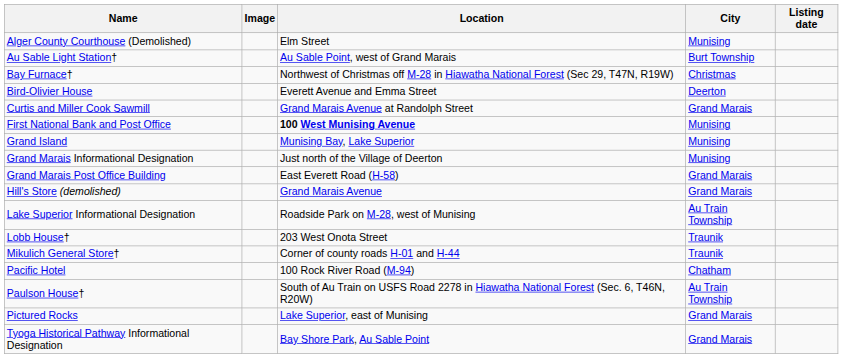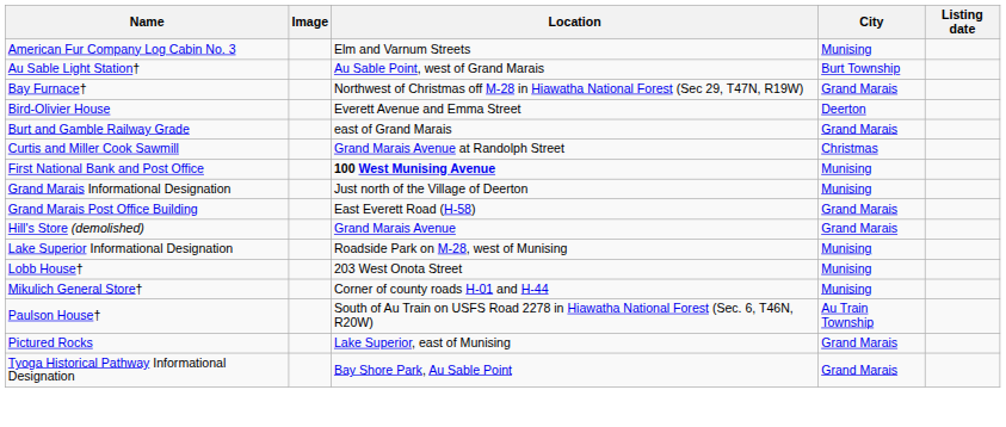- row: Alger County Courthouse (Demolished) | Elm Street | Munising
+ row: American Fur Company Log Cabin No. 3 | Elm and Varnum Streets | Munising
Bay Furnace† | City: Christmas -> Grand Marais
+ row: Burt and Gamble Railway Grade | east of Grand Marais | Grand Marais
Curtis and Miller Cook Sawmill | City: Grand Marais -> Christmas
- row: Grand Island | Munising Bay, Lake Superior | Munising
Lake Superior Informational Designation | City: Au Train Township -> Munising
Lobb House† | City: Traunik -> Munising
Mikulich General Store† | City: Traunik -> Munising
- row: Pacific Hotel | 100 Rock River Road (M-94) | Chatham
